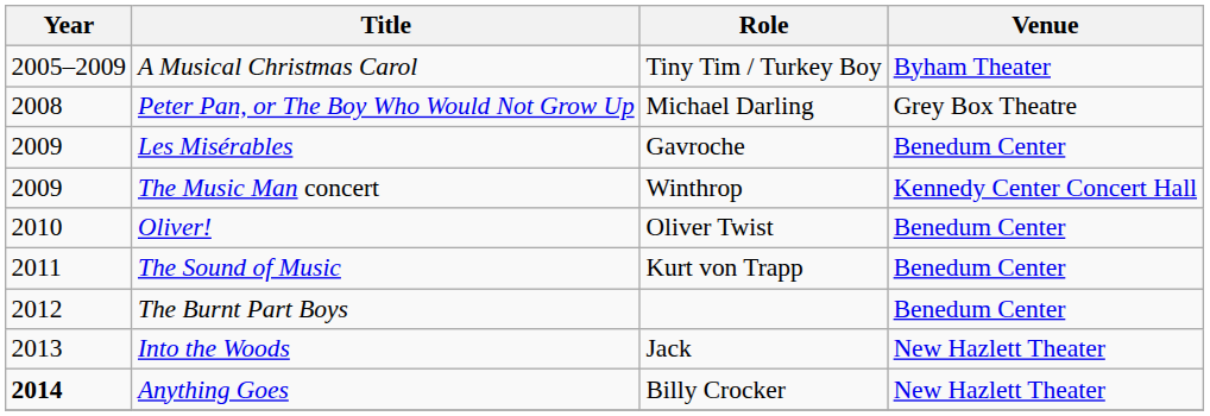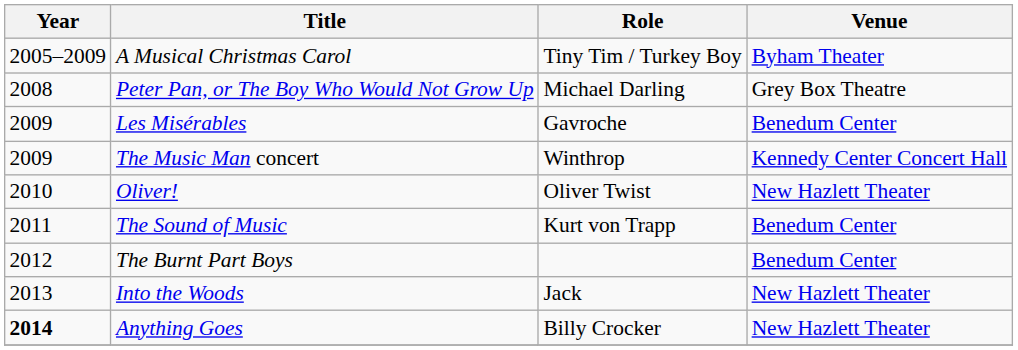Oliver! | Venue: Benedum Center -> New Hazlett Theater
